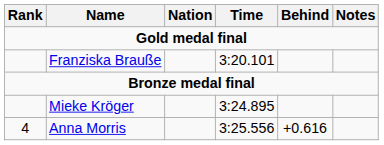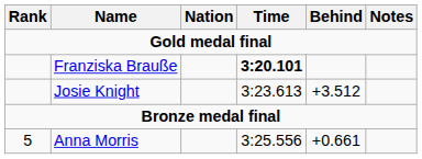Franziska Brauße | Time: normal -> bold
+ row: Josie Knight | 3:23.613 | +3.512
- row: Mieke Kröger | 3:24.895
Anna Morris | Rank: 4 -> 5
Anna Morris | Behind: +0.616 -> +0.661
